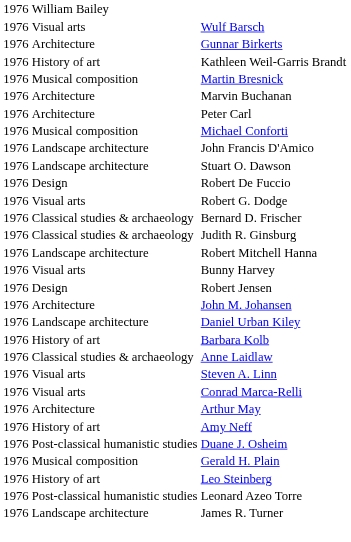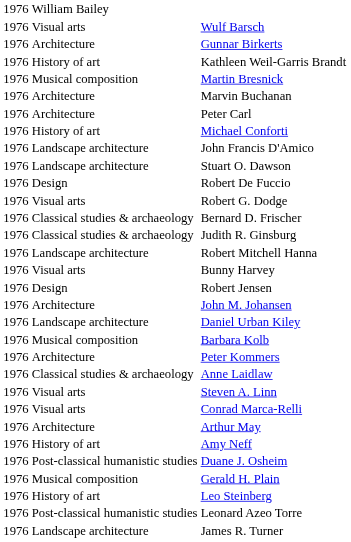Michael Conforti | column 2: Musical composition -> History of art
Barbara Kolb | column 2: History of art -> Musical composition
+ row: 1976 | Architecture | Peter Kommers
